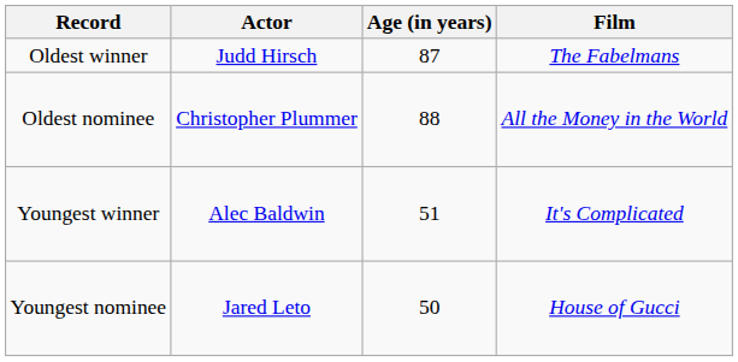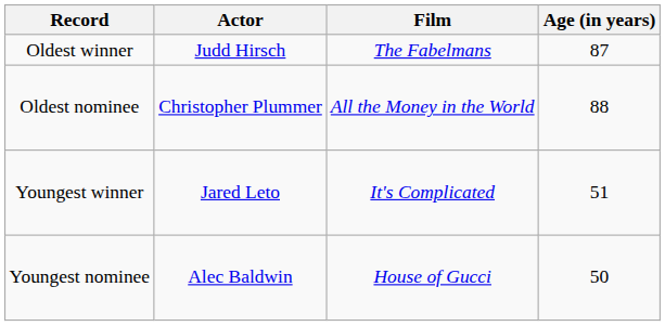columns swapped: Film <-> Age (in years)
Youngest winner | Actor: Alec Baldwin -> Jared Leto
Youngest nominee | Actor: Jared Leto -> Alec Baldwin
